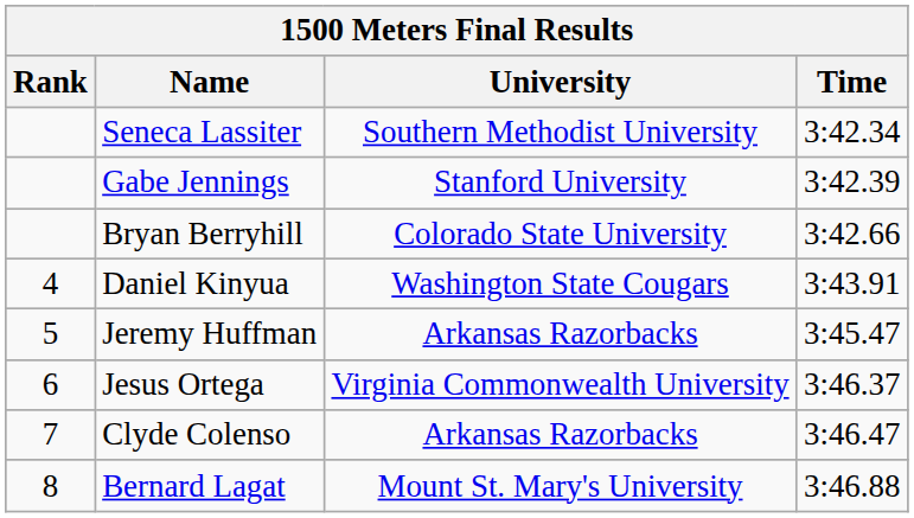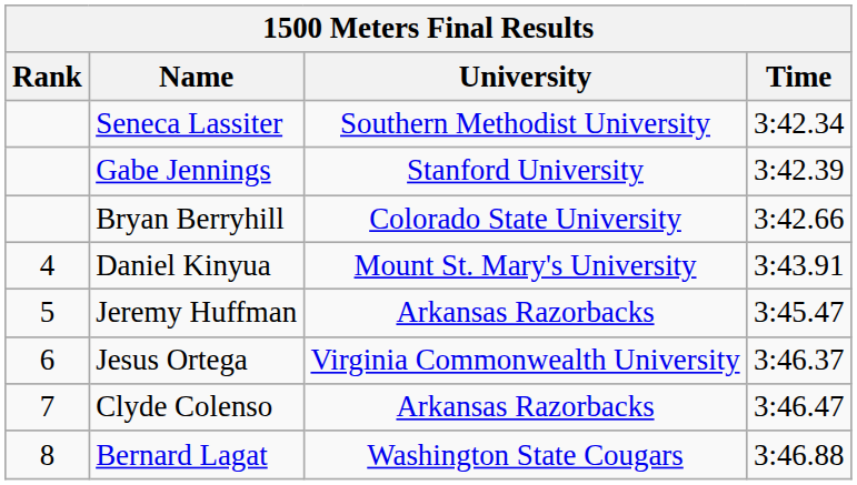Daniel Kinyua | University: Washington State Cougars -> Mount St. Mary's University
Bernard Lagat | University: Mount St. Mary's University -> Washington State Cougars
